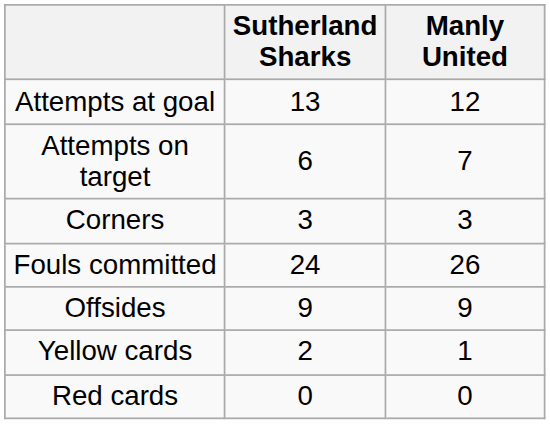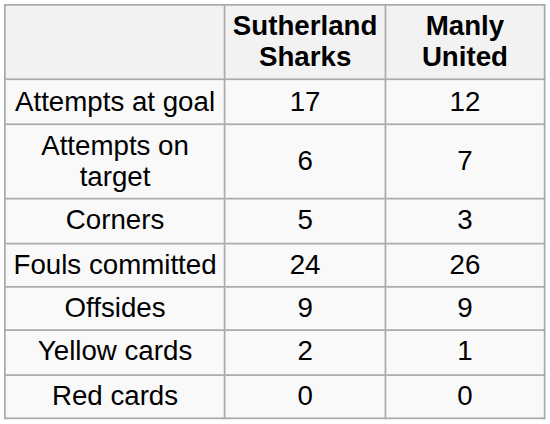Attempts at goal | Sutherland Sharks: 13 -> 17
Corners | Sutherland Sharks: 3 -> 5
